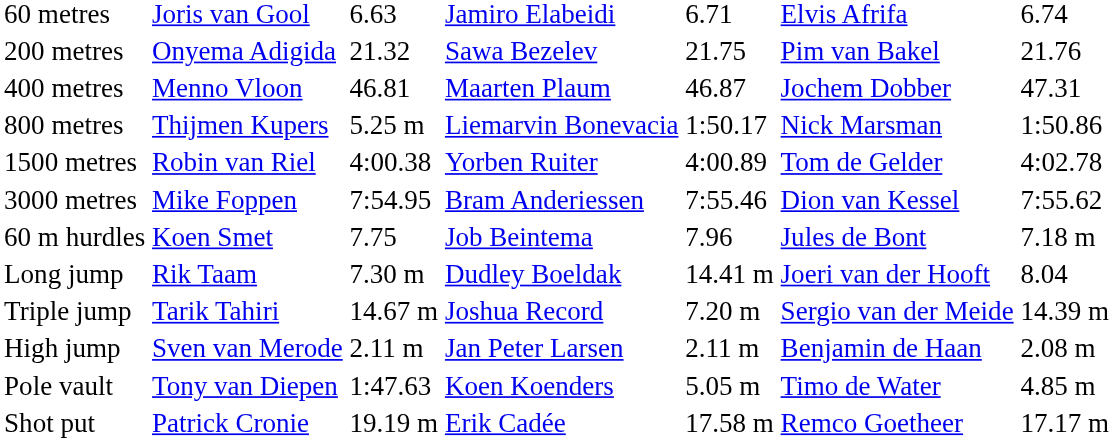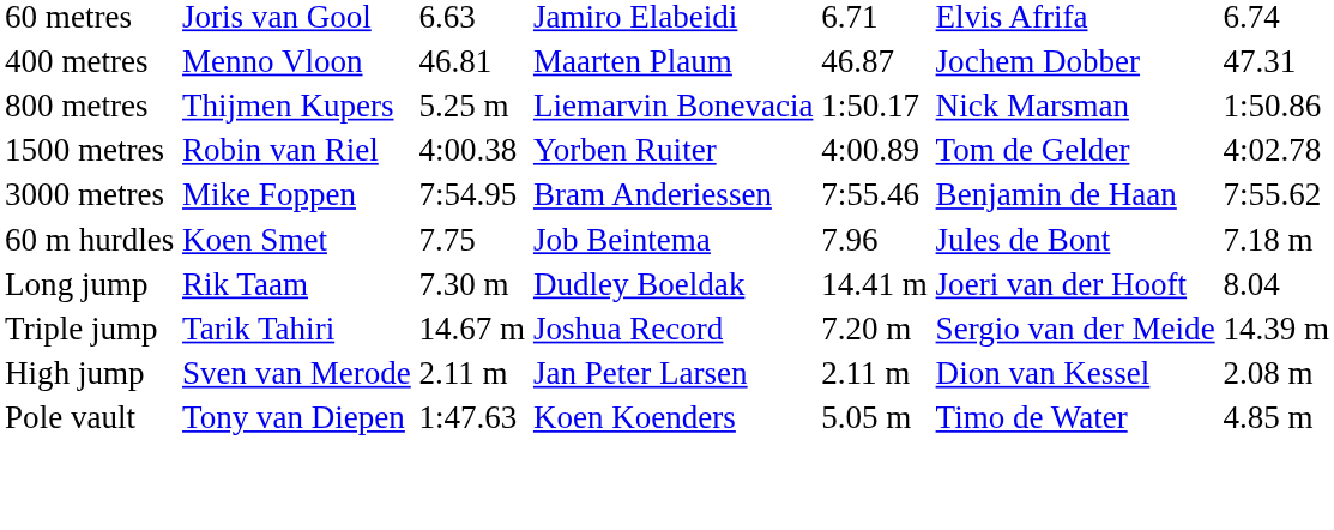- row: 200 metres | Onyema Adigida | 21.32 | Sawa Bezelev | 21.75 | Pim van Bakel | 21.76
3000 metres | column 6: Dion van Kessel -> Benjamin de Haan
High jump | column 6: Benjamin de Haan -> Dion van Kessel
- row: Shot put | Patrick Cronie | 19.19 m | Erik Cadée | 17.58 m | Remco Goetheer | 17.17 m
